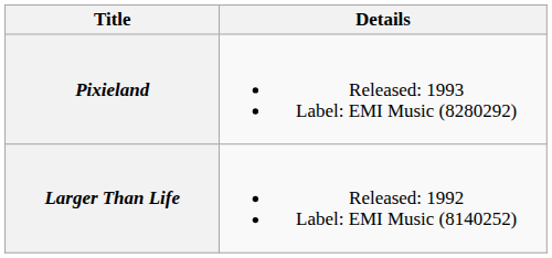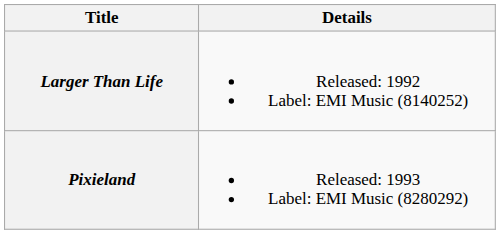rows swapped: Larger Than Life <-> Pixieland
